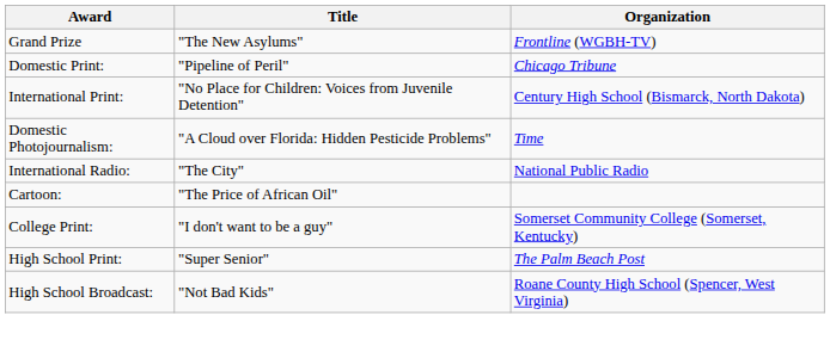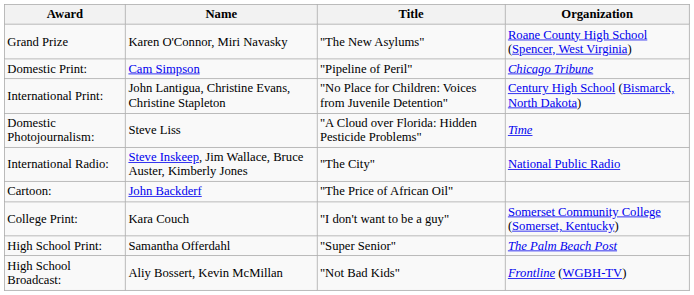+ column: Name | Karen O'Connor, Miri Navasky | Cam Simpson | John Lantigua, Christine Evans, Christine Stapleton | Steve Liss | Steve Inskeep, Jim Wallace, Bruce Auster, Kimberly Jones | John Backderf | Kara Couch | Samantha Offerdahl | Aliy Bossert, Kevin McMillan
Grand Prize | Organization: Frontline (WGBH-TV) -> Roane County High School (Spencer, West Virginia)
High School Broadcast: | Organization: Roane County High School (Spencer, West Virginia) -> Frontline (WGBH-TV)
